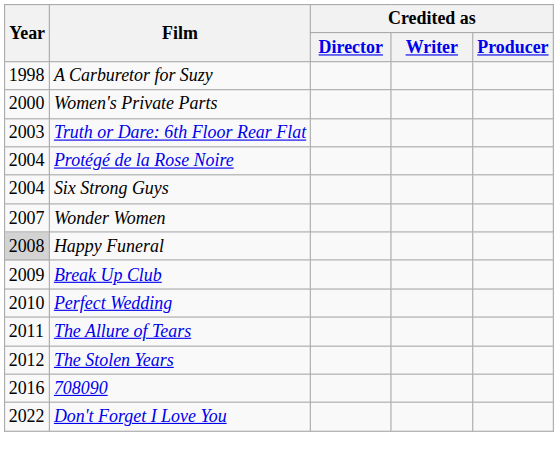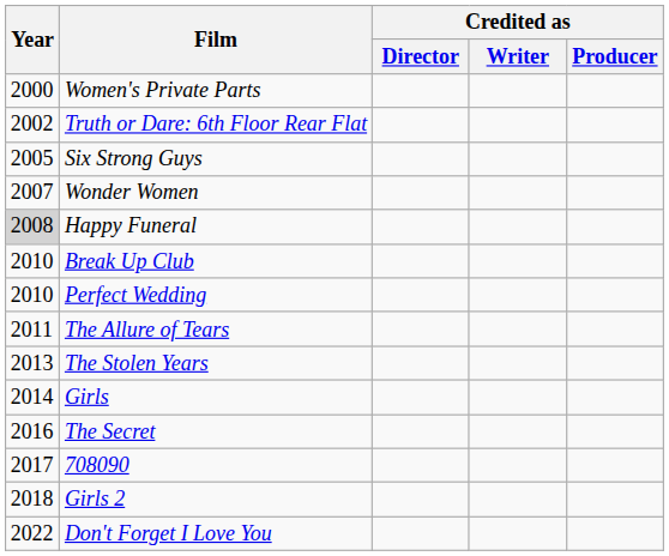- row: 1998 | A Carburetor for Suzy
Truth or Dare: 6th Floor Rear Flat | Year: 2003 -> 2002
- row: 2004 | Protégé de la Rose Noire
Six Strong Guys | Year: 2004 -> 2005
Break Up Club | Year: 2009 -> 2010
The Stolen Years | Year: 2012 -> 2013
+ row: 2014 | Girls
+ row: 2016 | The Secret
708090 | Year: 2016 -> 2017
+ row: 2018 | Girls 2
